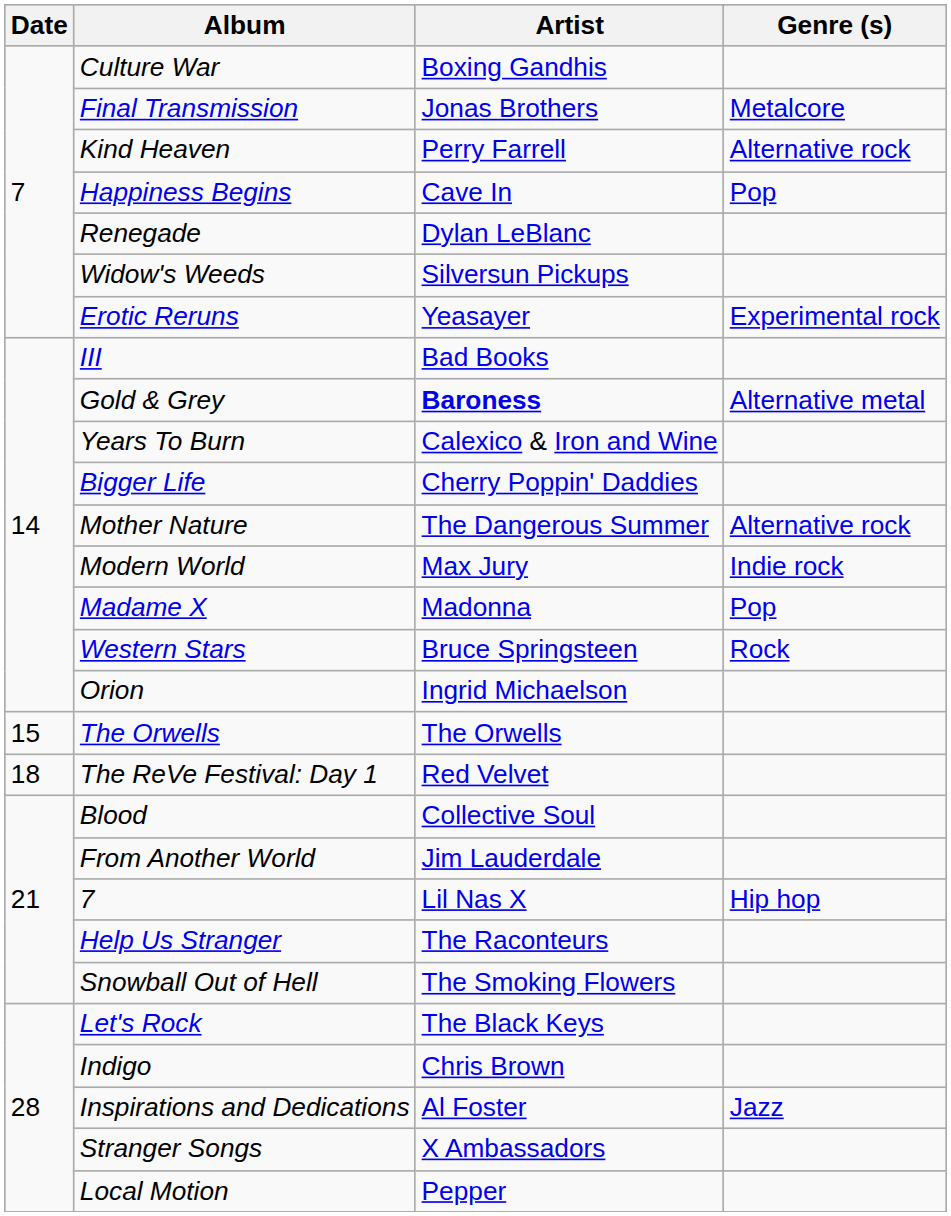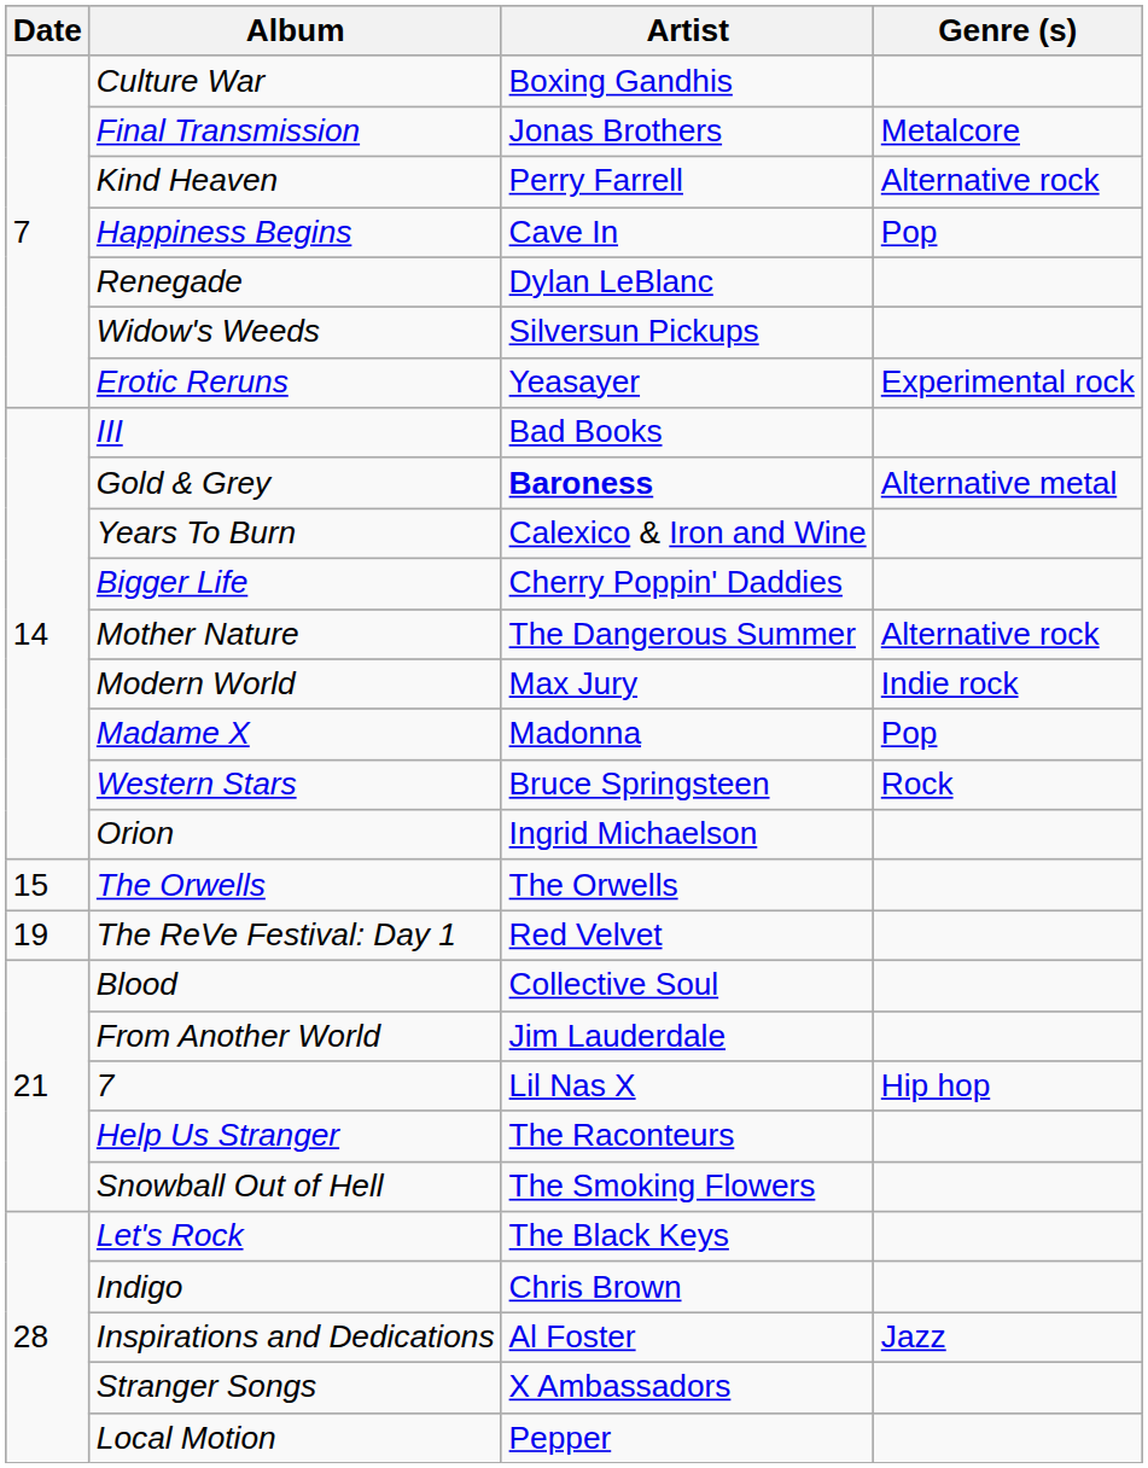The ReVe Festival: Day 1 | Date: 18 -> 19
